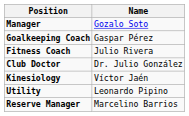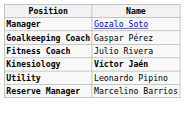- row: Club Doctor | Dr. Julio González
Kinesiology | Name: normal -> bold
